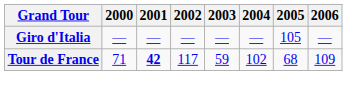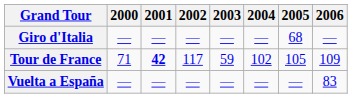Giro d'Italia | 2005: 105 -> 68
Tour de France | 2005: 68 -> 105
+ row: Vuelta a España | — | — | — | — | — | — | 83
